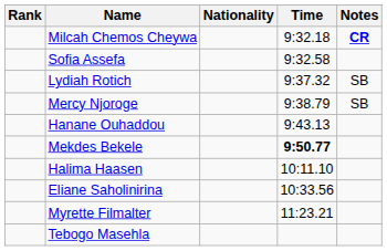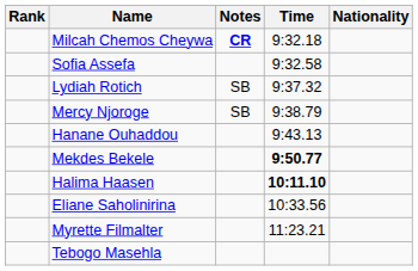columns swapped: Nationality <-> Notes
Halima Haasen | Time: normal -> bold
